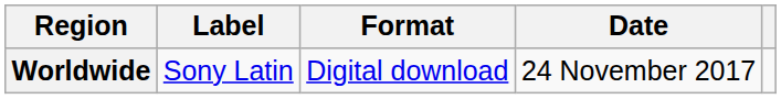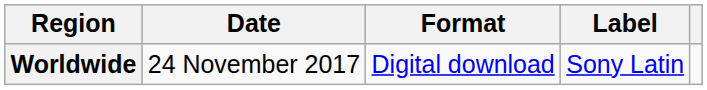columns swapped: Date <-> Label
